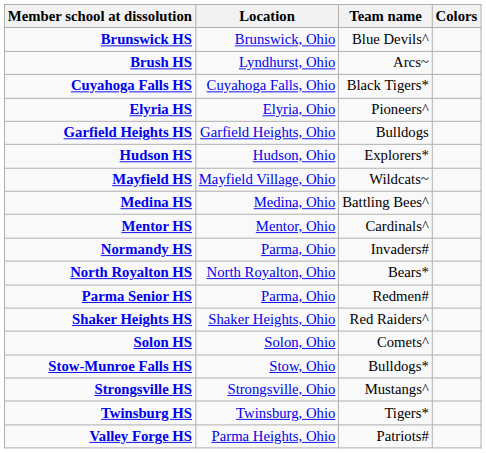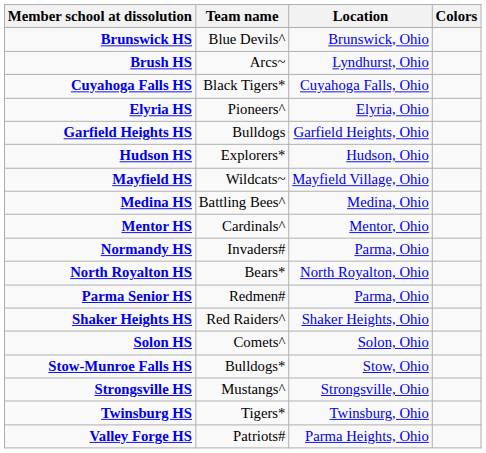columns swapped: Team name <-> Location
